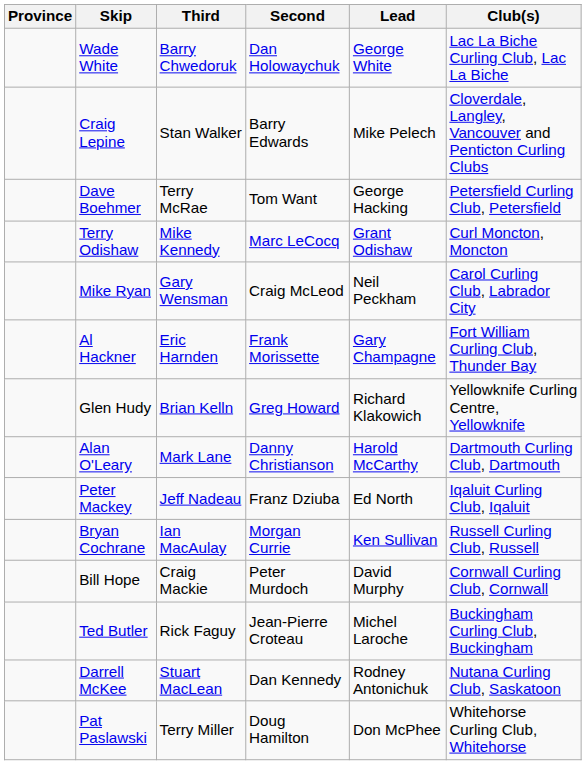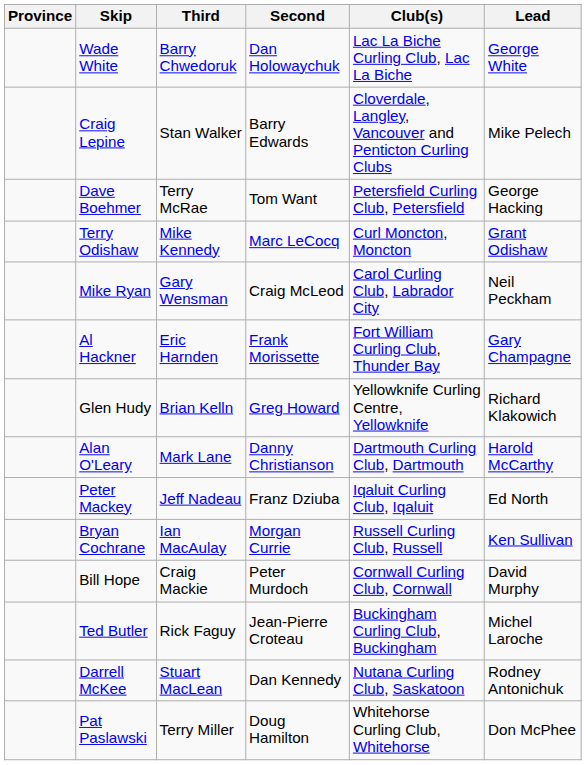columns swapped: Lead <-> Club(s)
